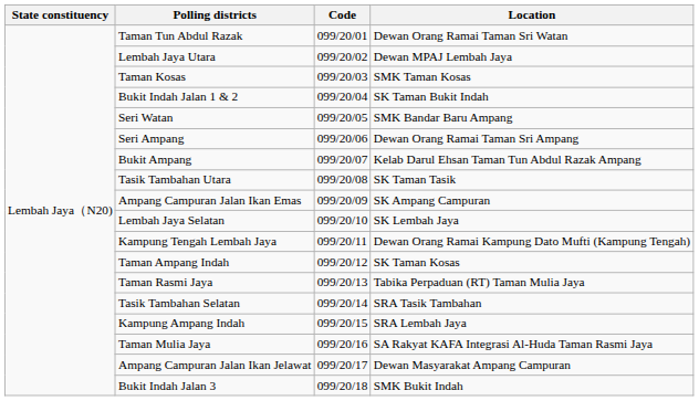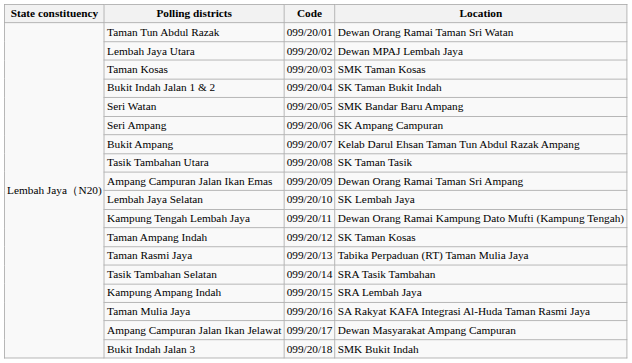Seri Ampang | Location: Dewan Orang Ramai Taman Sri Ampang -> SK Ampang Campuran
Ampang Campuran Jalan Ikan Emas | Location: SK Ampang Campuran -> Dewan Orang Ramai Taman Sri Ampang
